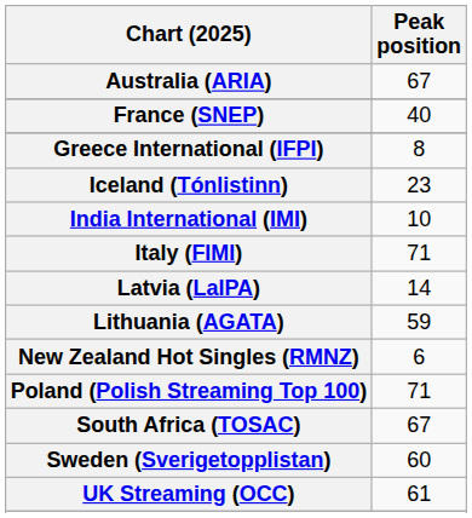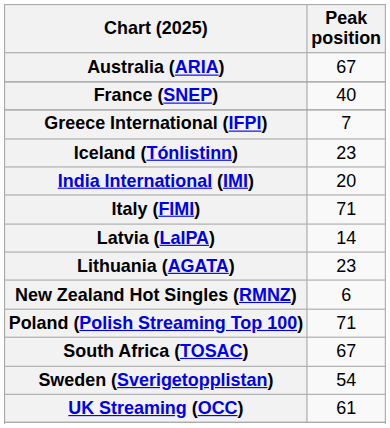Greece International (IFPI) | Peak position: 8 -> 7
India International (IMI) | Peak position: 10 -> 20
Lithuania (AGATA) | Peak position: 59 -> 23
Sweden (Sverigetopplistan) | Peak position: 60 -> 54
